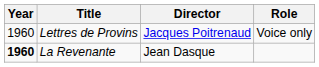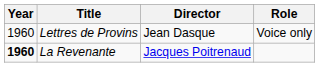Lettres de Provins | Director: Jacques Poitrenaud -> Jean Dasque
La Revenante | Director: Jean Dasque -> Jacques Poitrenaud
